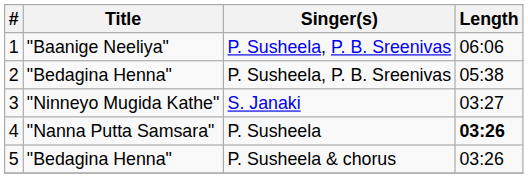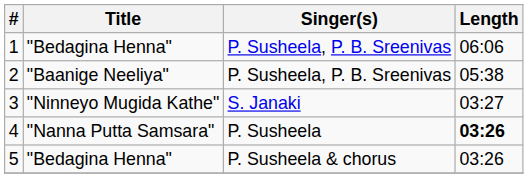1 | Title: "Baanige Neeliya" -> "Bedagina Henna"
2 | Title: "Bedagina Henna" -> "Baanige Neeliya"
